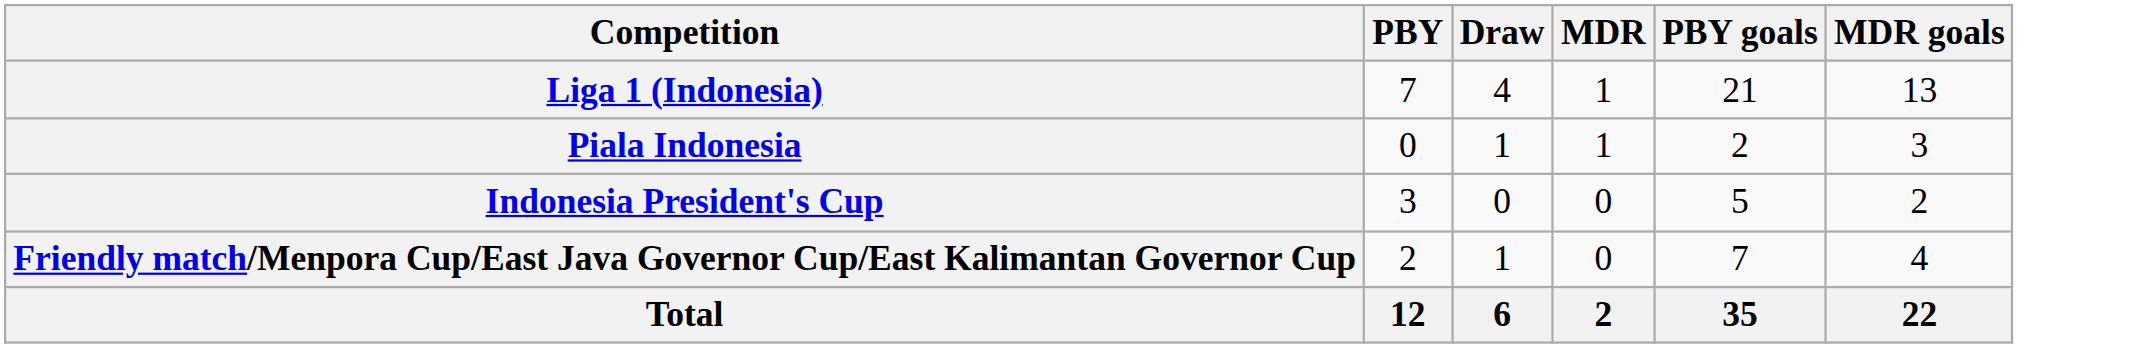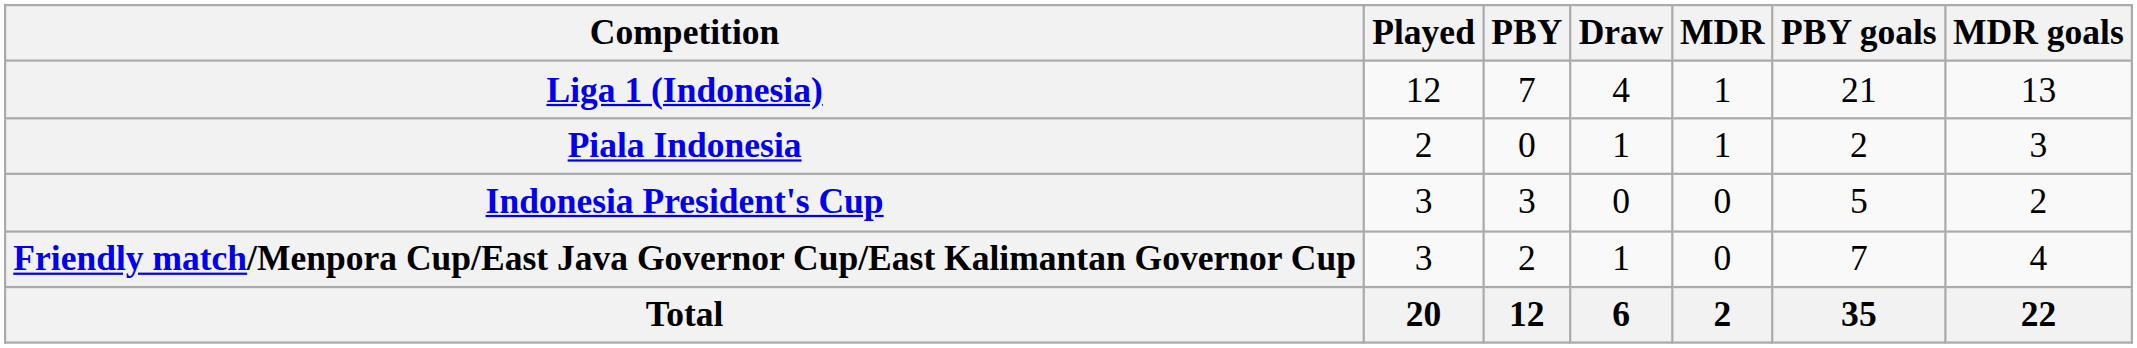+ column: Played | 12 | 2 | 3 | 3 | 20
